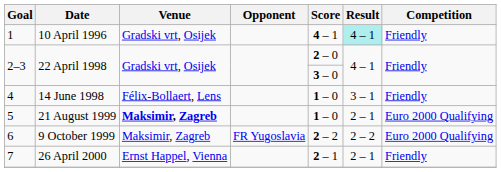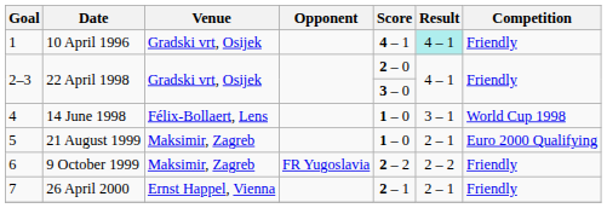4 | Competition: Friendly -> World Cup 1998
5 | Venue: bold -> normal
6 | Competition: Euro 2000 Qualifying -> Friendly
